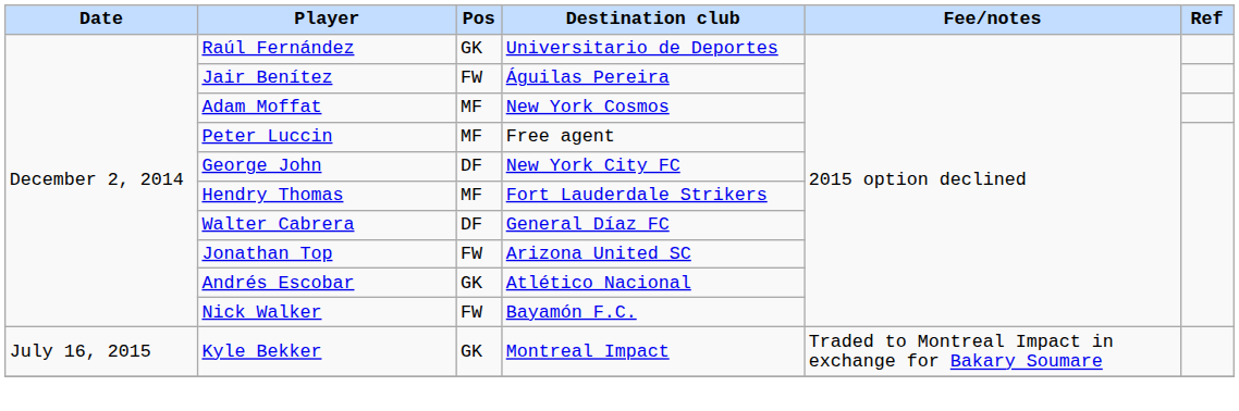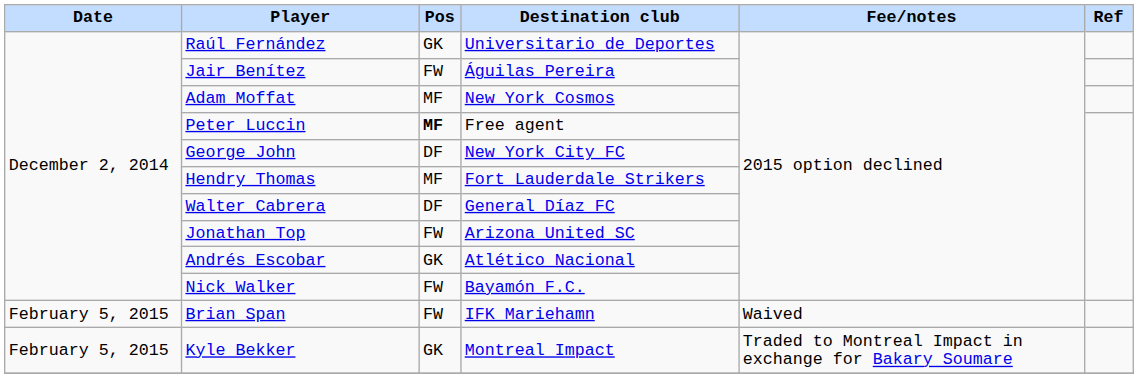Peter Luccin | Pos: normal -> bold
+ row: February 5, 2015 | Brian Span | FW | IFK Mariehamn | Waived
Kyle Bekker | Date: July 16, 2015 -> February 5, 2015
